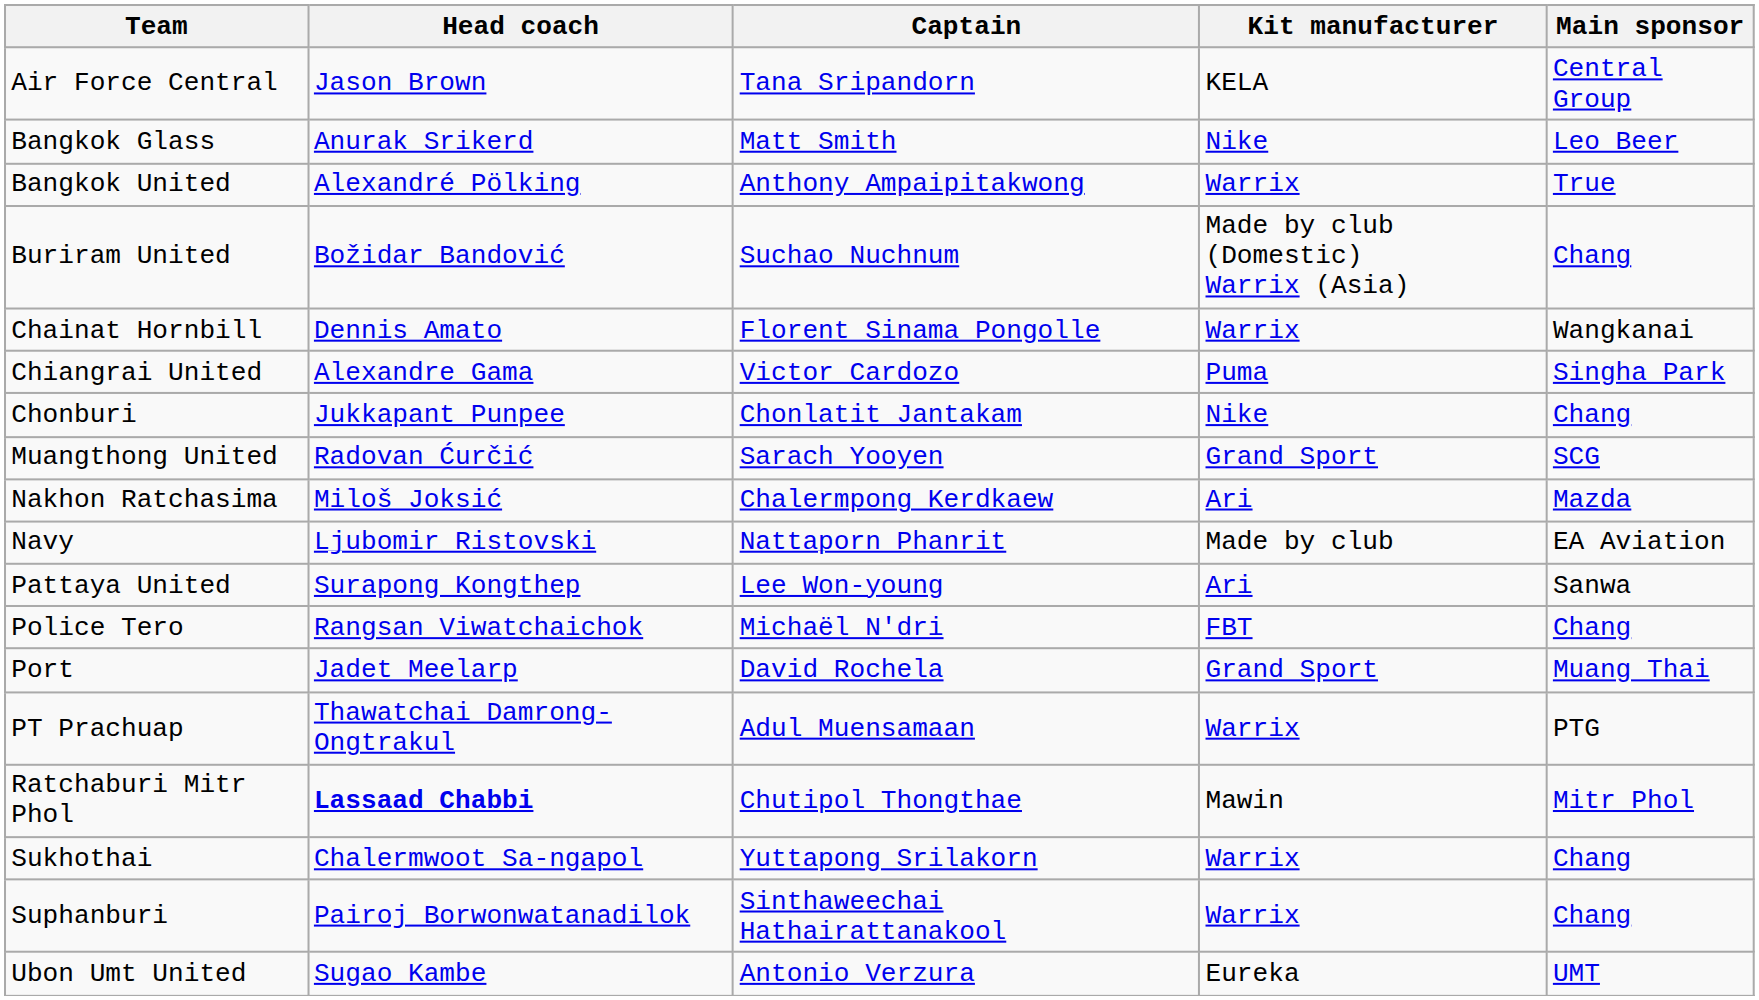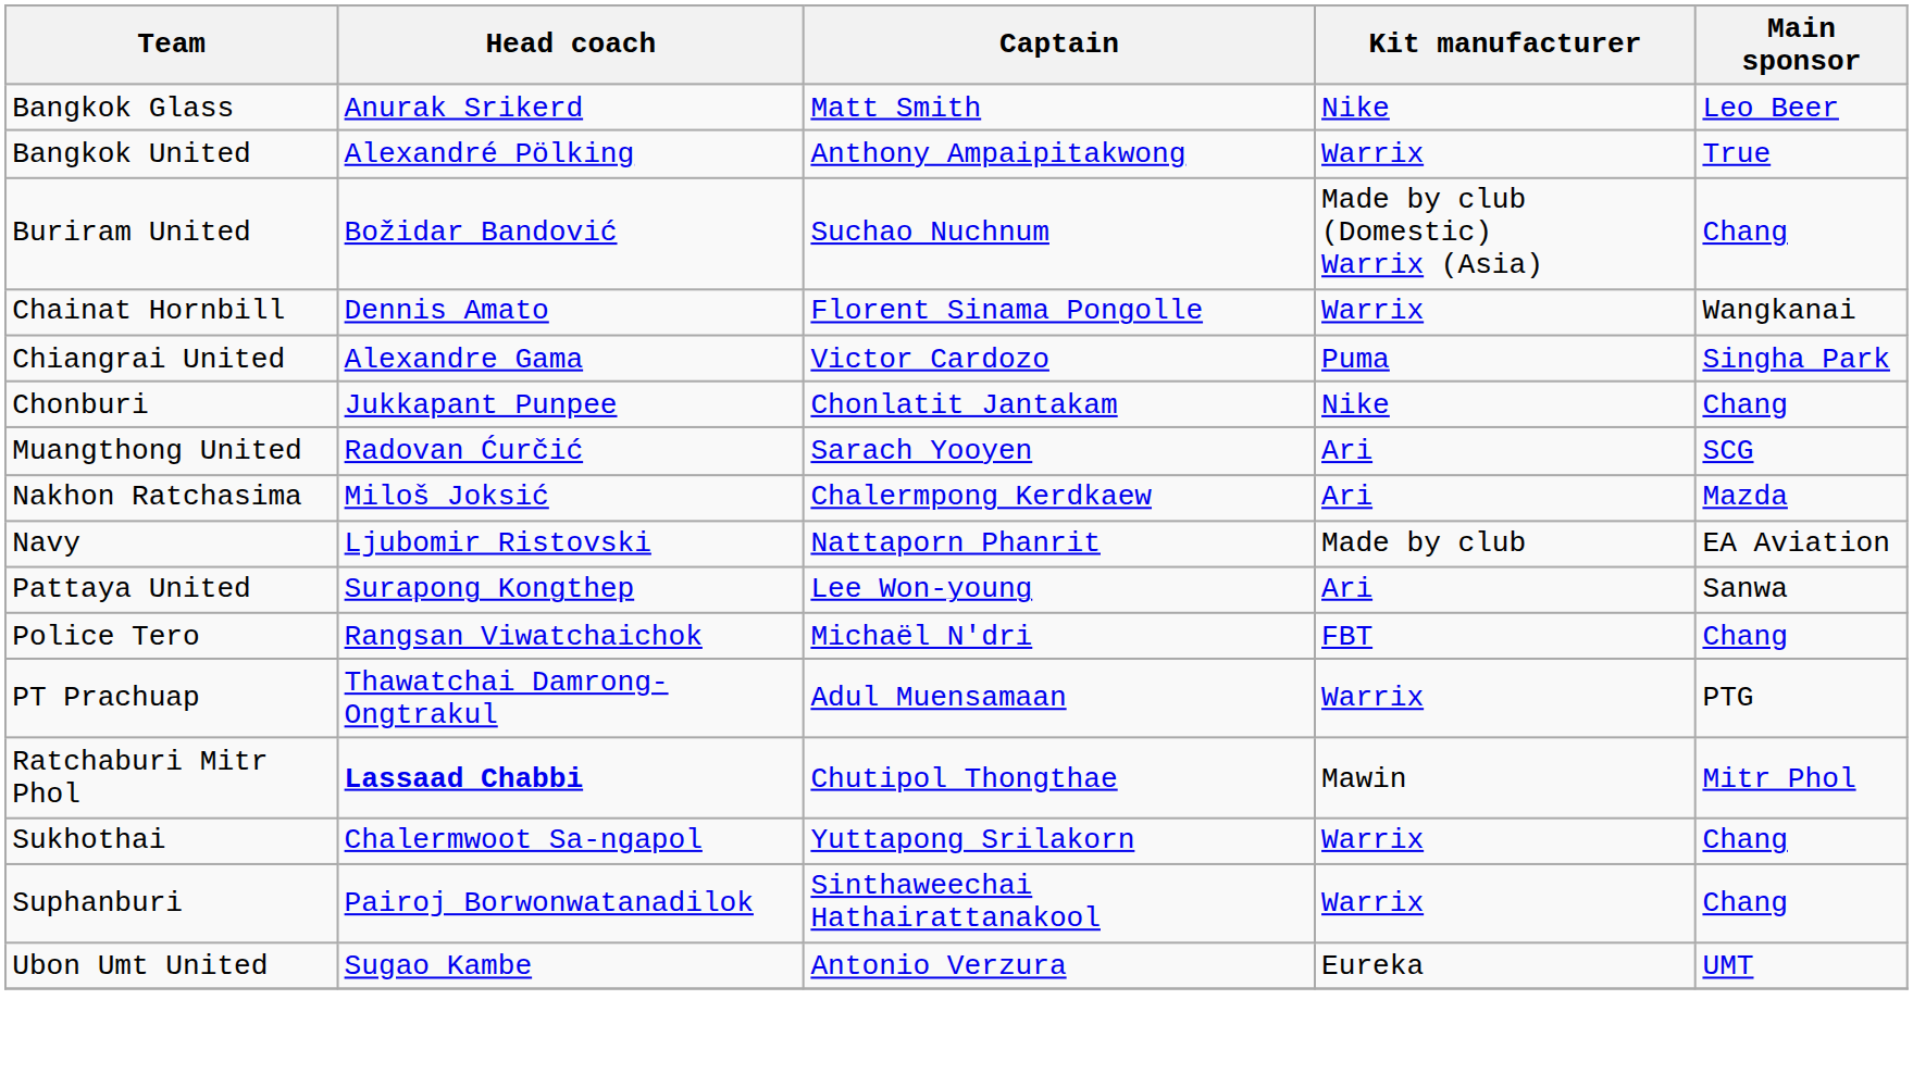- row: Air Force Central | Jason Brown | Tana Sripandorn | KELA | Central Group
Muangthong United | Kit manufacturer: Grand Sport -> Ari
- row: Port | Jadet Meelarp | David Rochela | Grand Sport | Muang Thai
